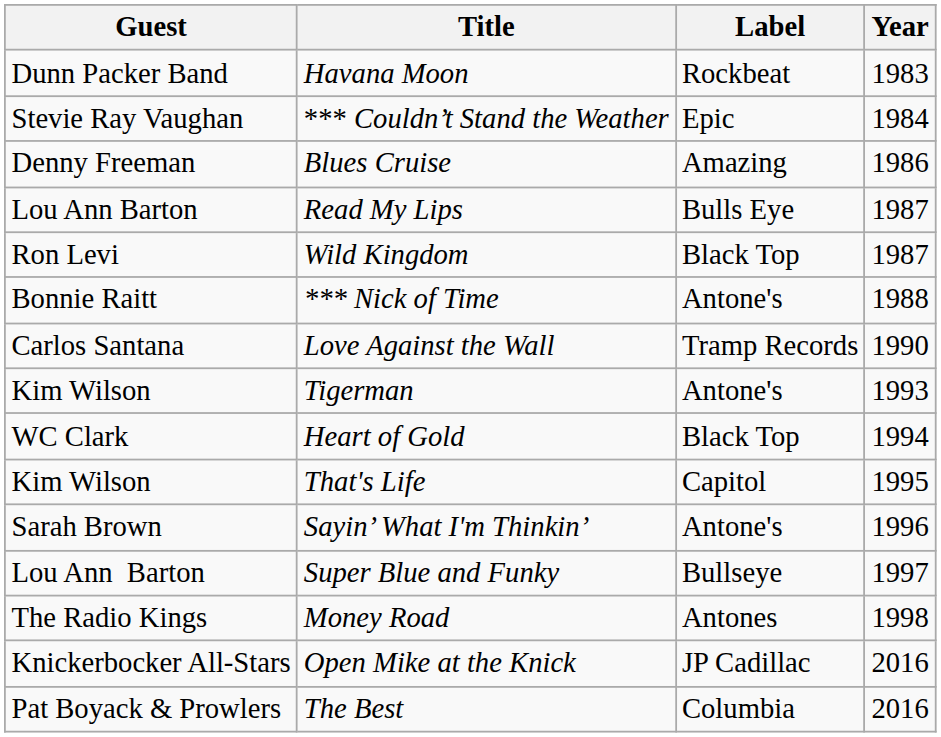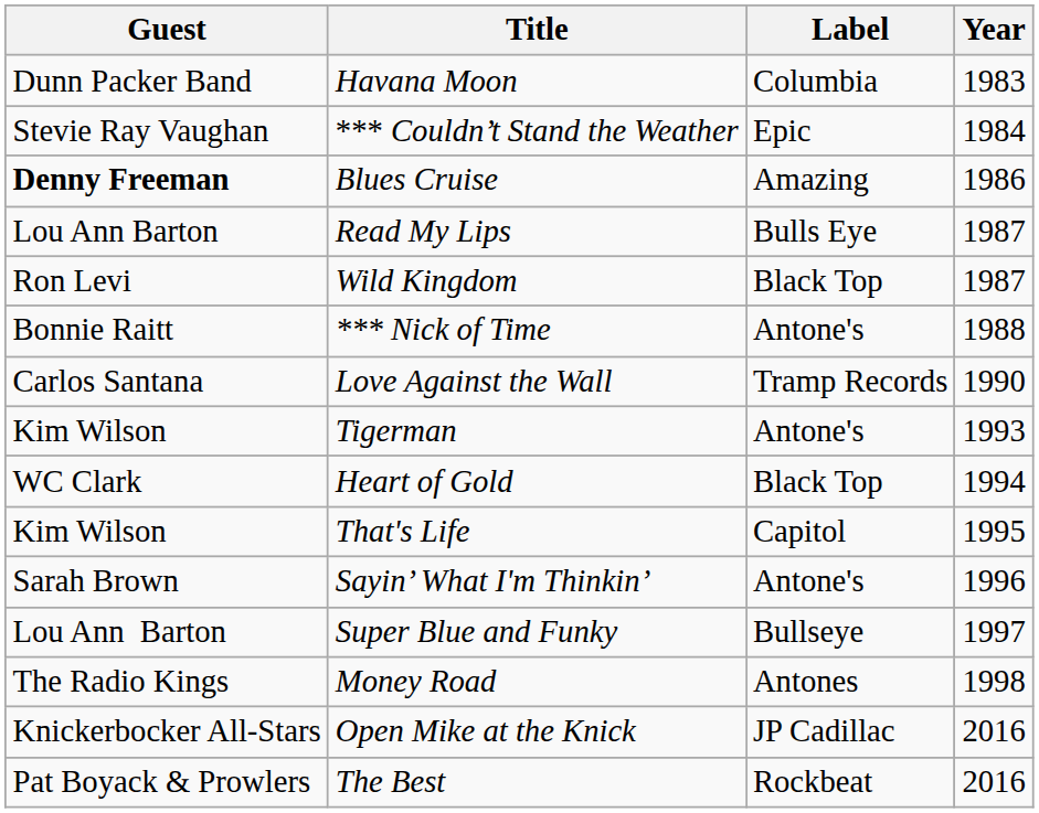Havana Moon | Label: Rockbeat -> Columbia
Blues Cruise | Guest: normal -> bold
The Best | Label: Columbia -> Rockbeat
